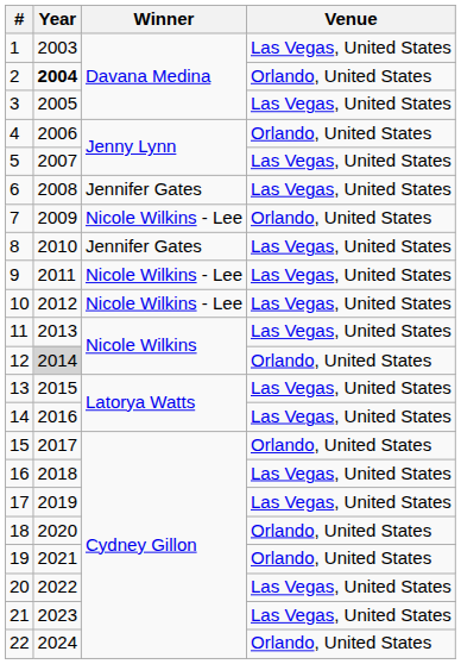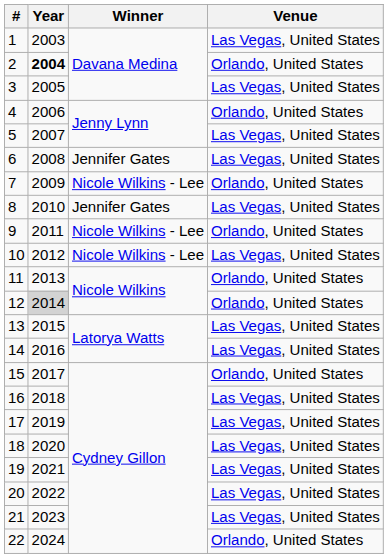9 | Venue: Las Vegas, United States -> Orlando, United States
11 | Venue: Las Vegas, United States -> Orlando, United States
18 | Venue: Orlando, United States -> Las Vegas, United States
19 | Venue: Orlando, United States -> Las Vegas, United States
